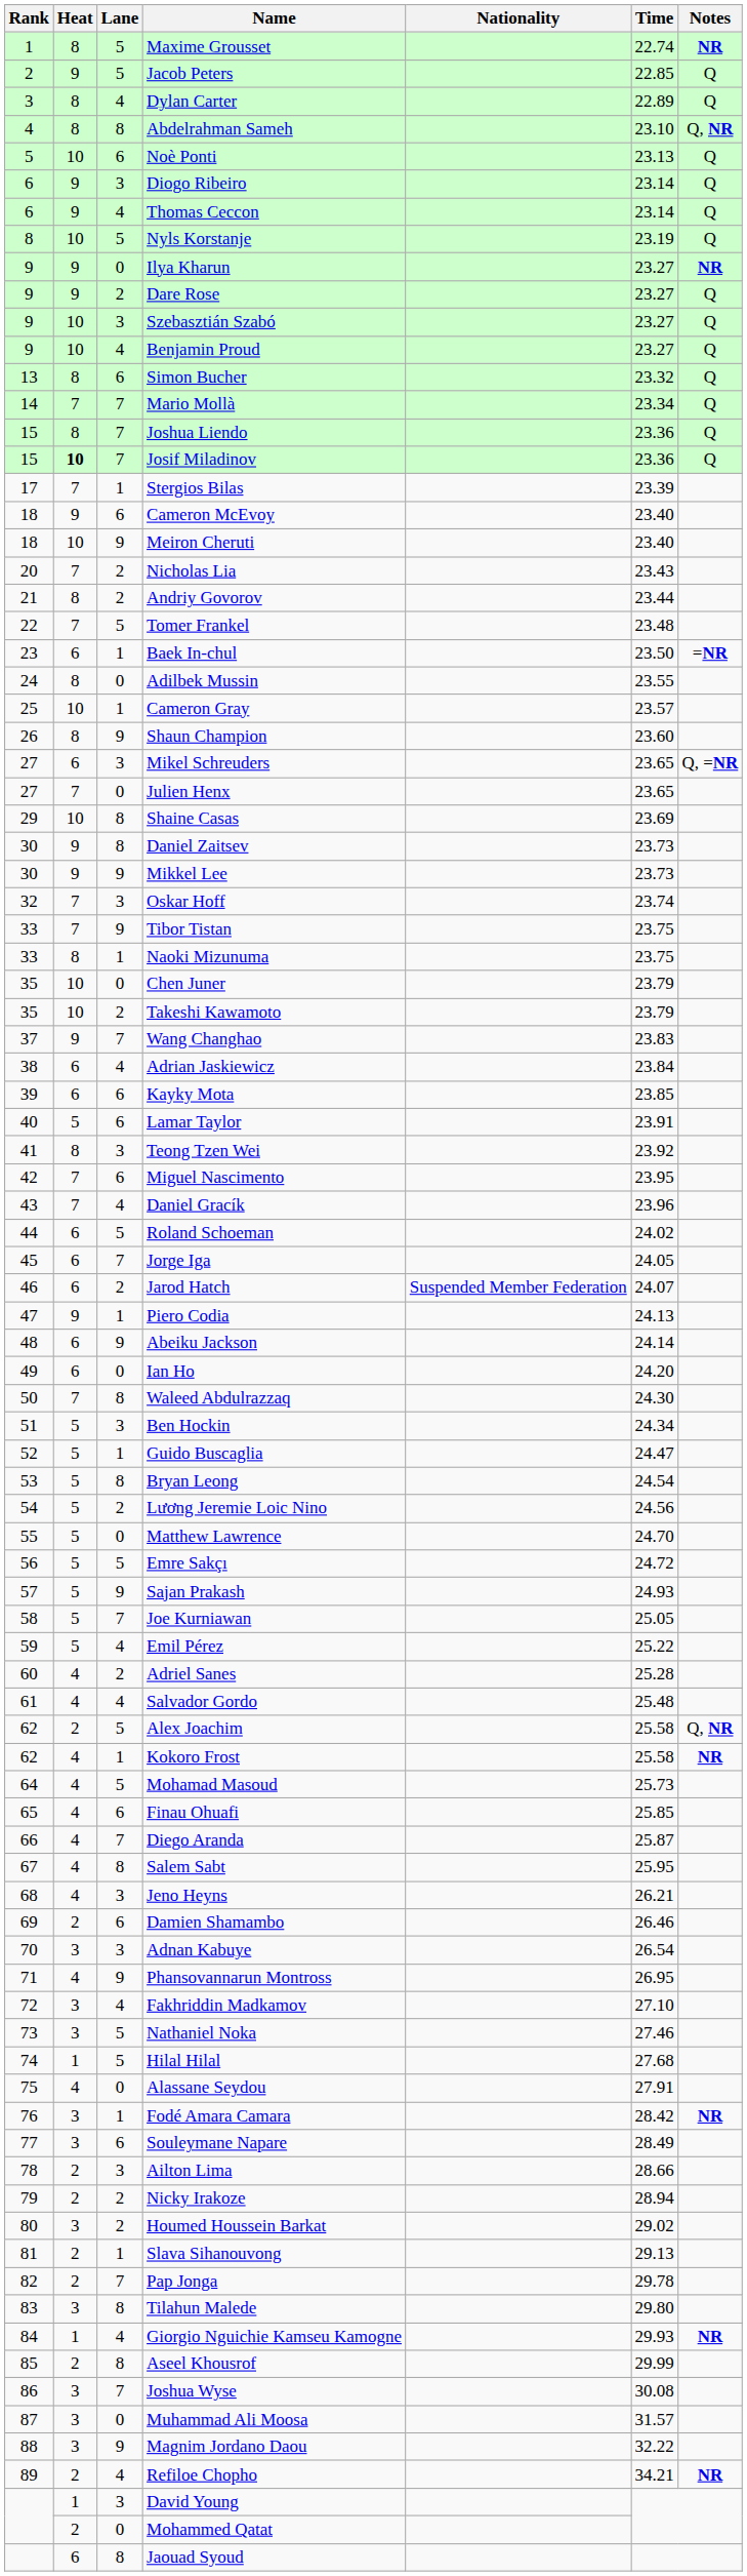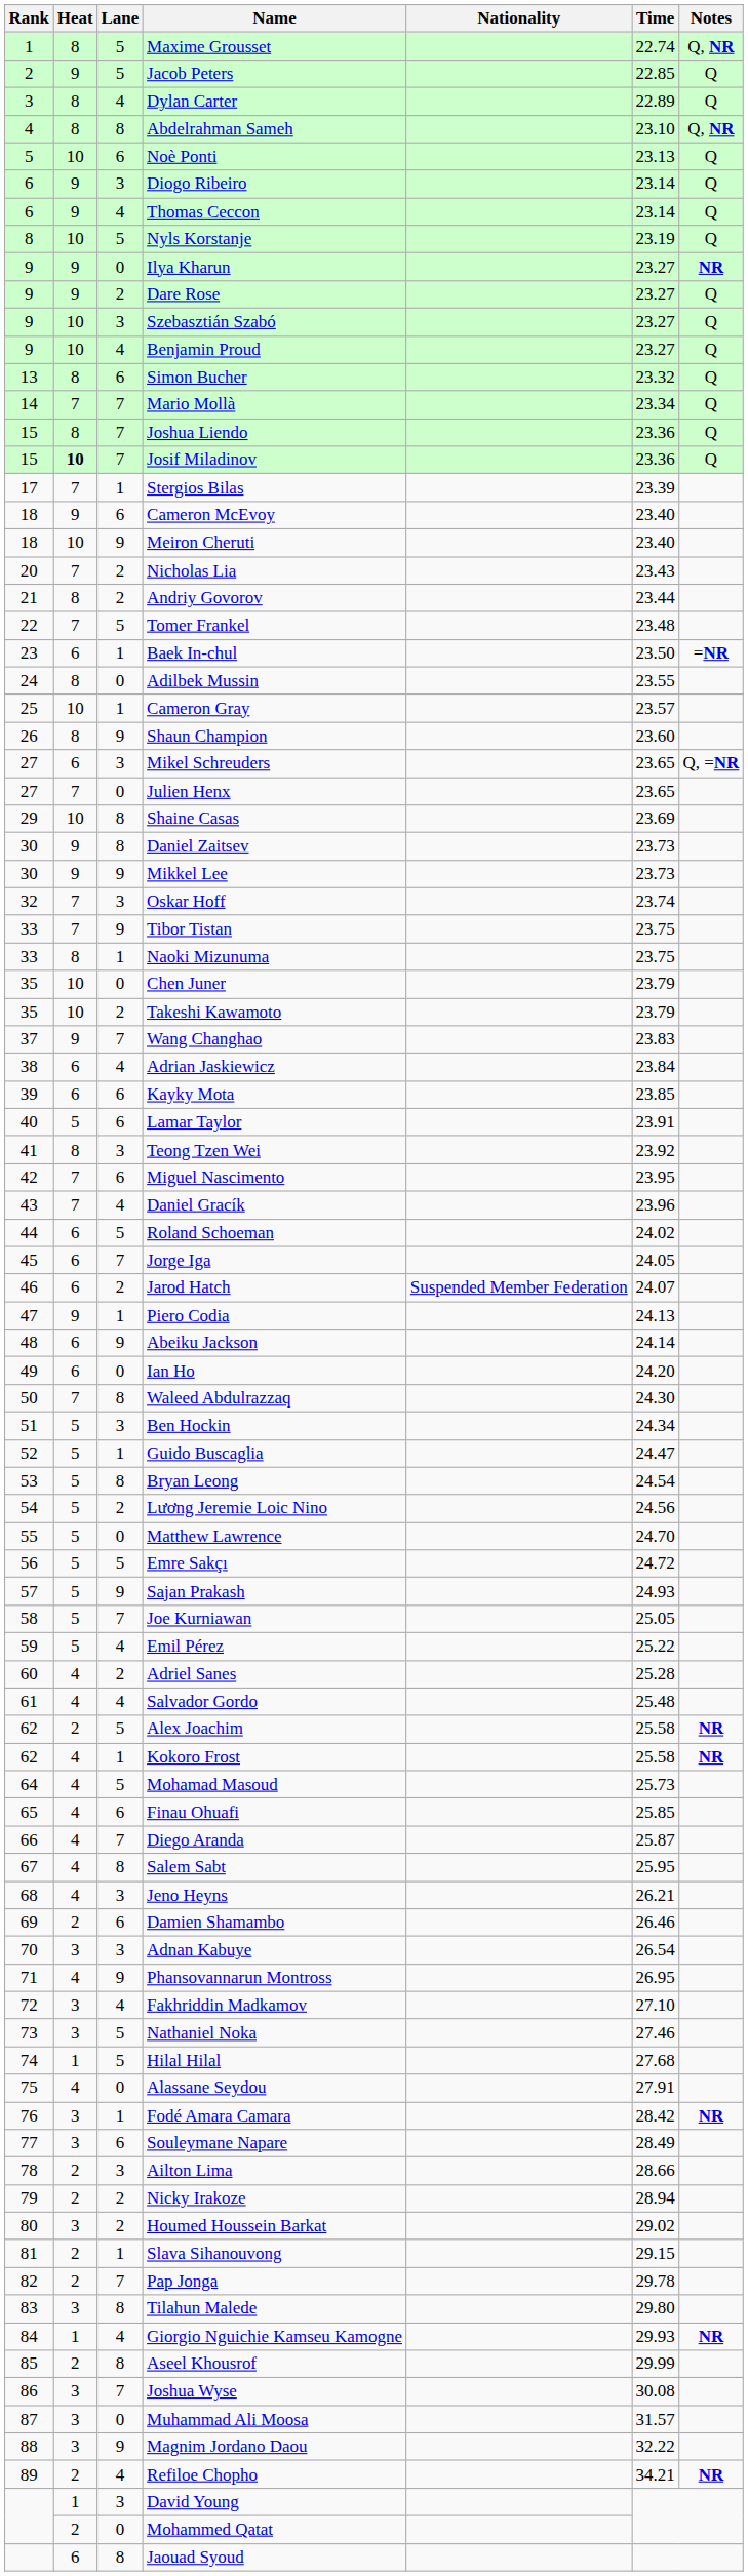Maxime Grousset | Notes: NR -> Q, NR
Alex Joachim | Notes: Q, NR -> NR
Slava Sihanouvong | Time: 29.13 -> 29.15
